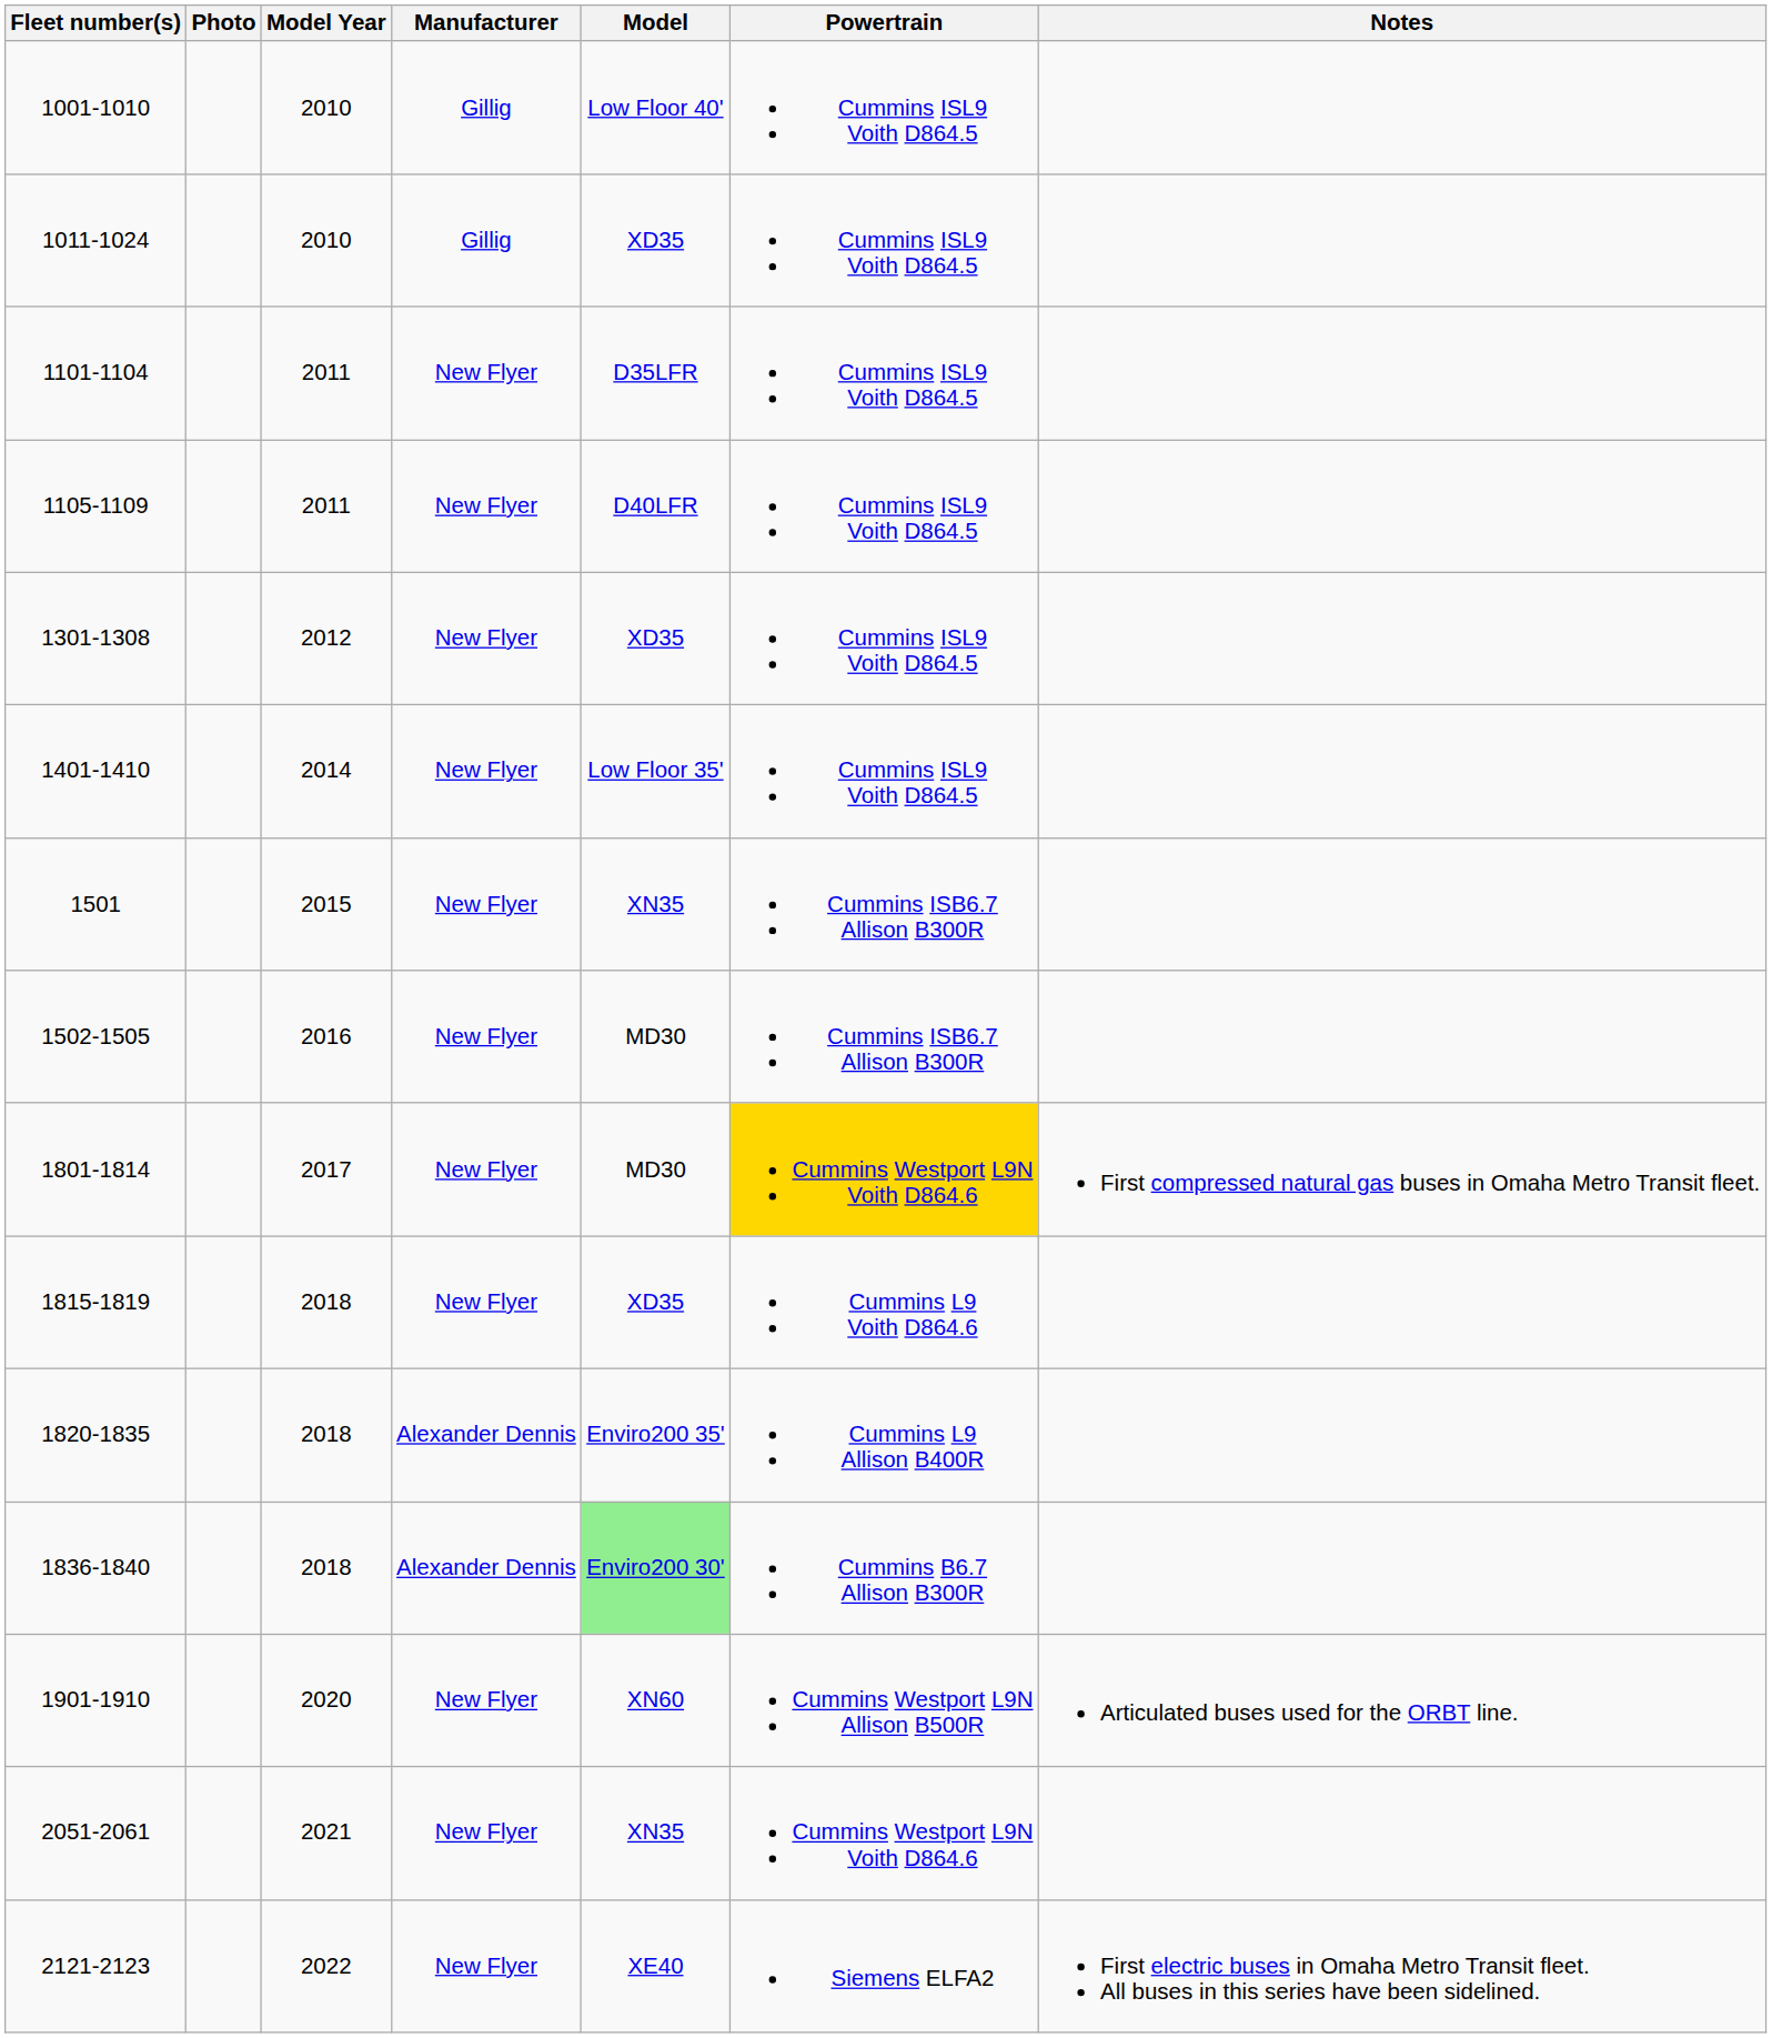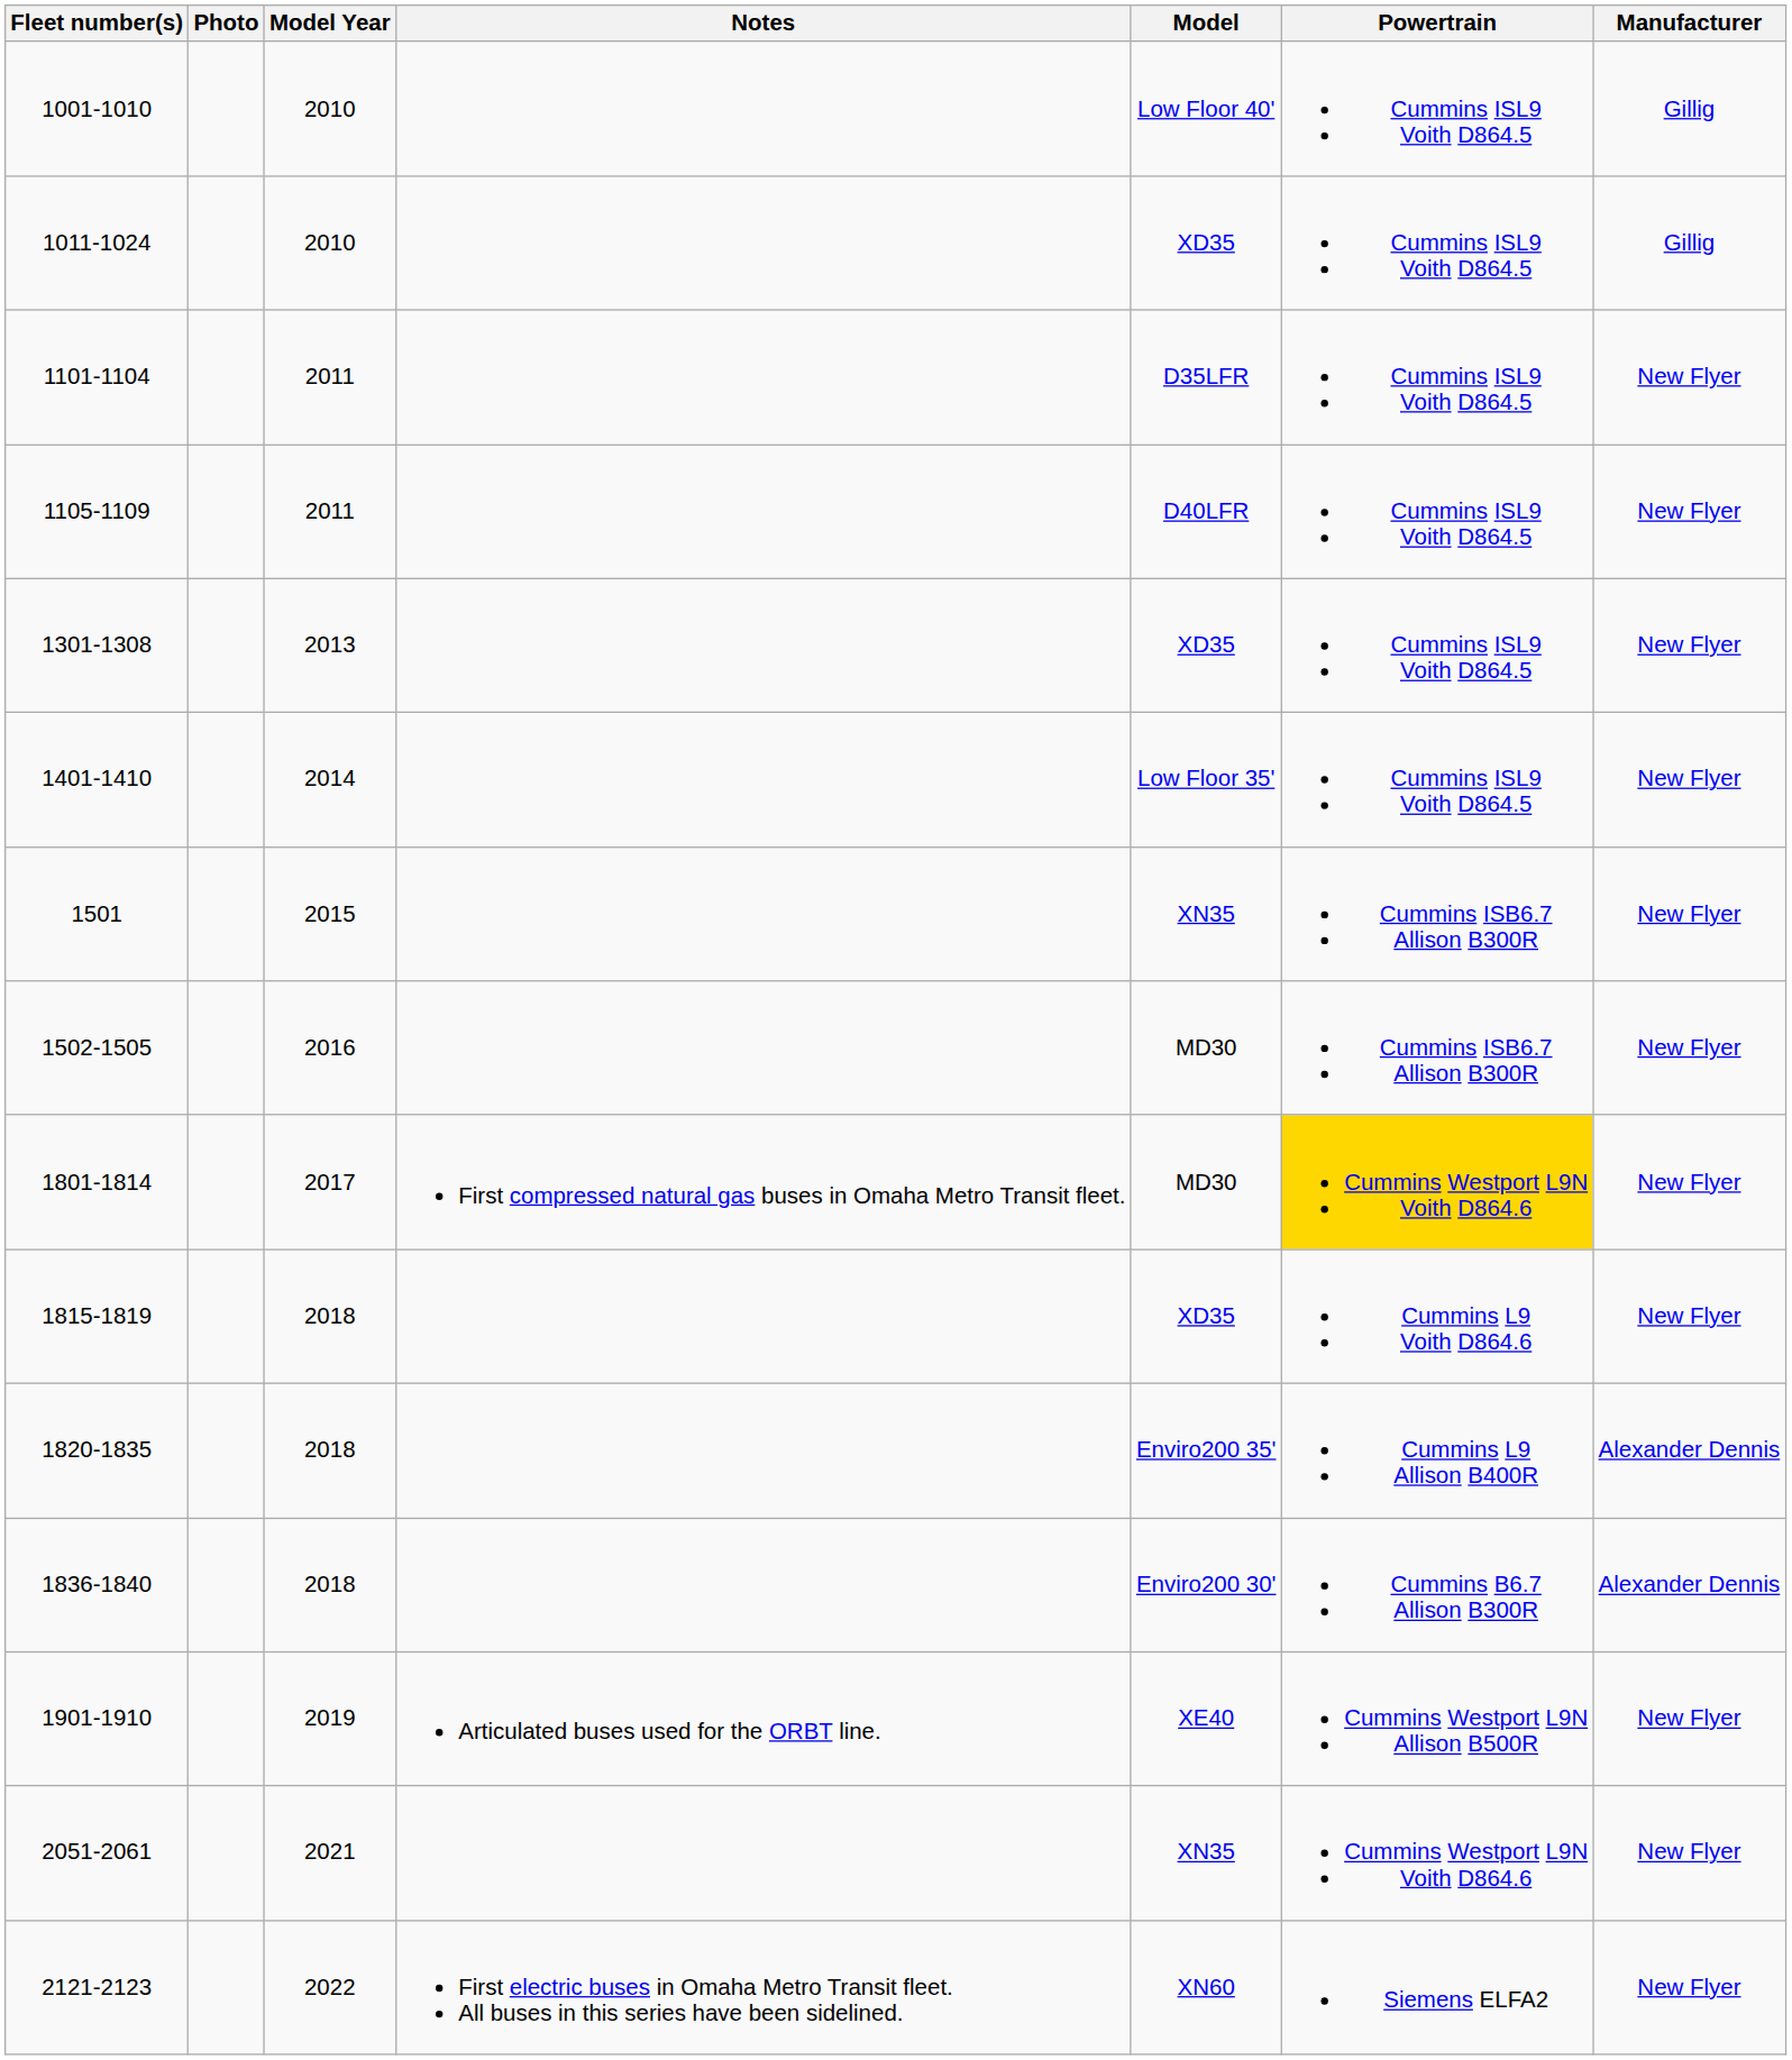columns swapped: Manufacturer <-> Notes
1301-1308 | Model Year: 2012 -> 2013
1836-1840 | Model: lightgreen background -> no background
1901-1910 | Model Year: 2020 -> 2019
1901-1910 | Model: XN60 -> XE40
2121-2123 | Model: XE40 -> XN60
